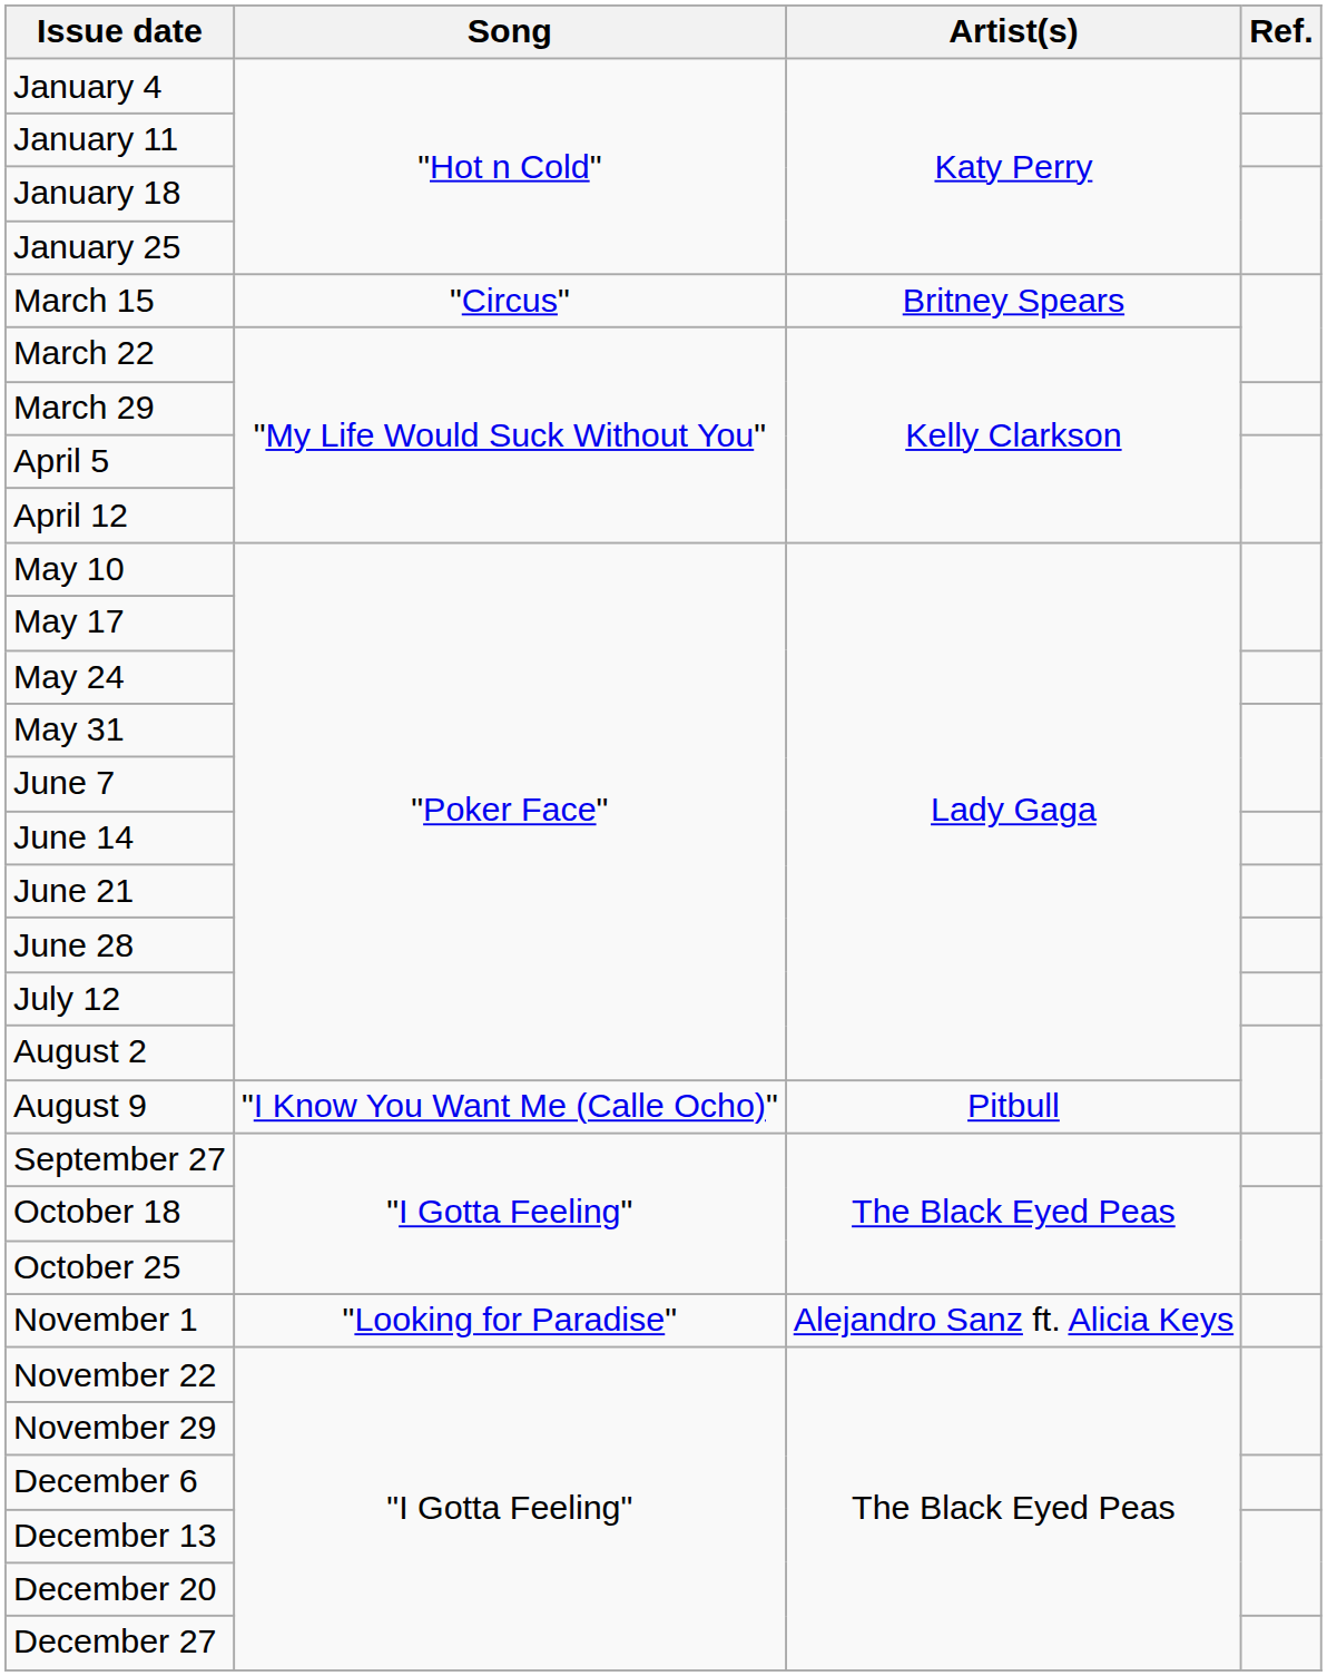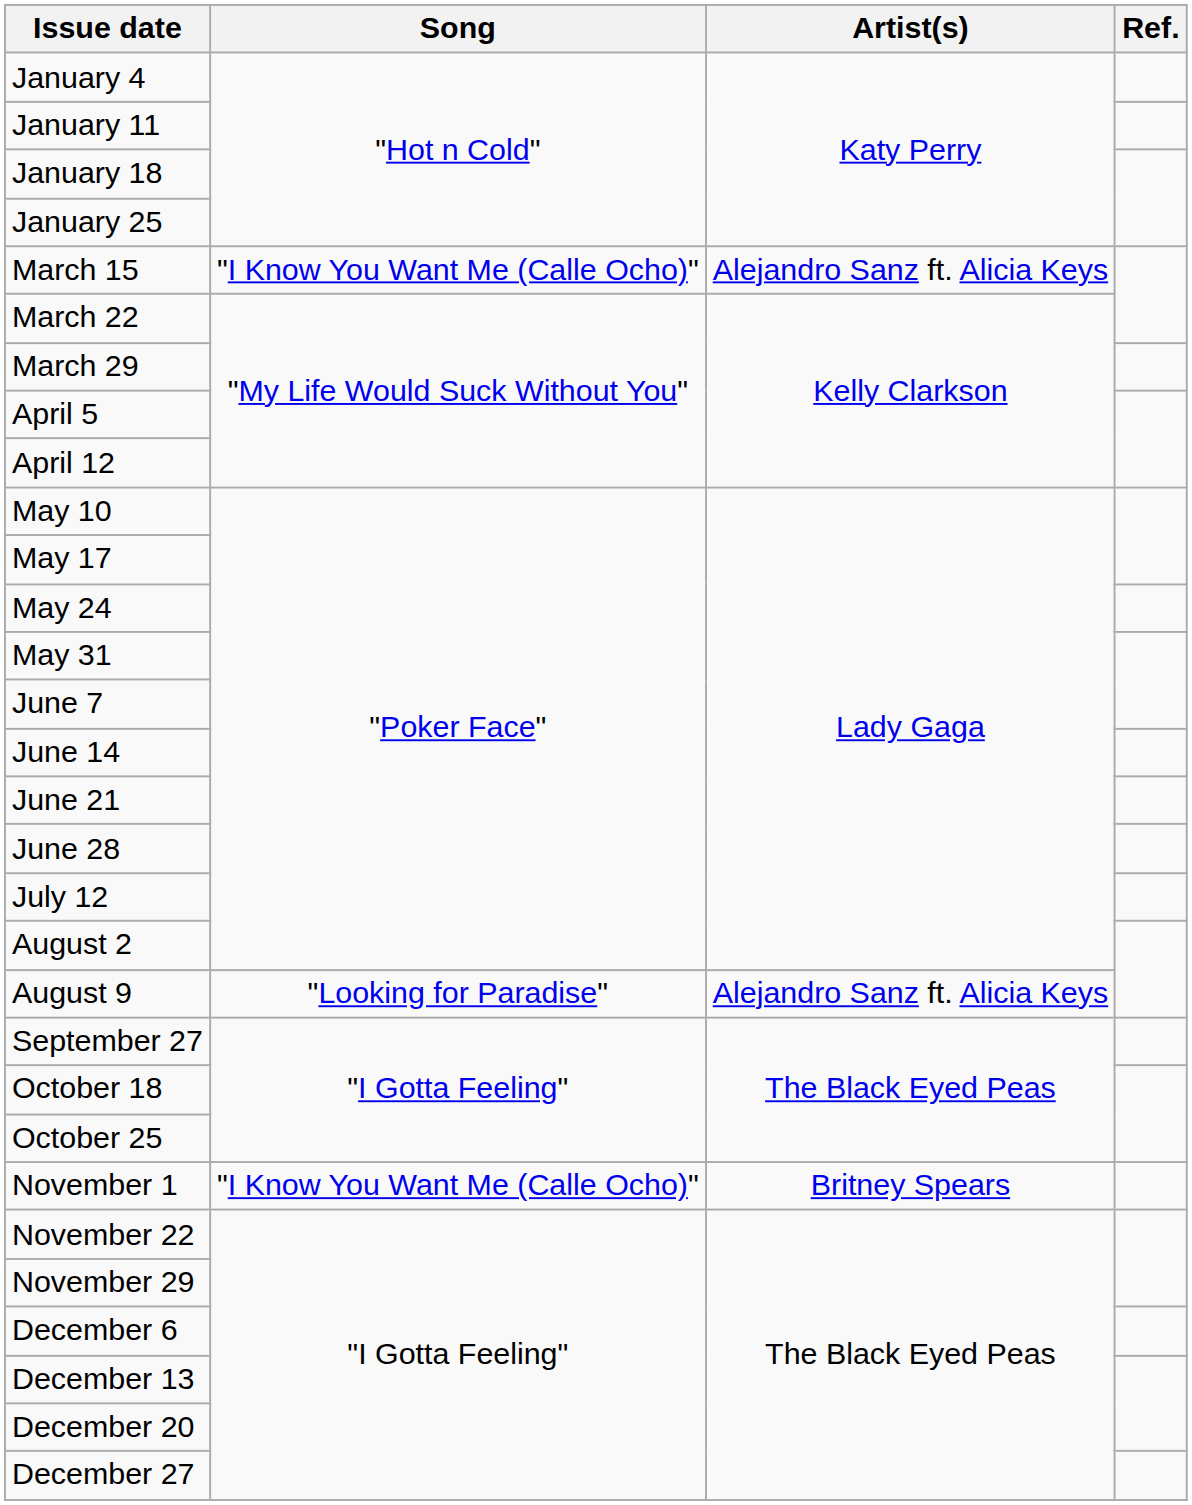March 15 | Song: "Circus" -> "I Know You Want Me (Calle Ocho)"
March 15 | Artist(s): Britney Spears -> Alejandro Sanz ft. Alicia Keys
August 9 | Song: "I Know You Want Me (Calle Ocho)" -> "Looking for Paradise"
August 9 | Artist(s): Pitbull -> Alejandro Sanz ft. Alicia Keys
November 1 | Song: "Looking for Paradise" -> "I Know You Want Me (Calle Ocho)"
November 1 | Artist(s): Alejandro Sanz ft. Alicia Keys -> Britney Spears
